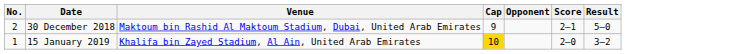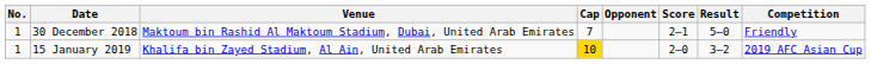+ column: Competition | Friendly | 2019 AFC Asian Cup
30 December 2018 | No.: 2 -> 1
30 December 2018 | Cap: 9 -> 7
